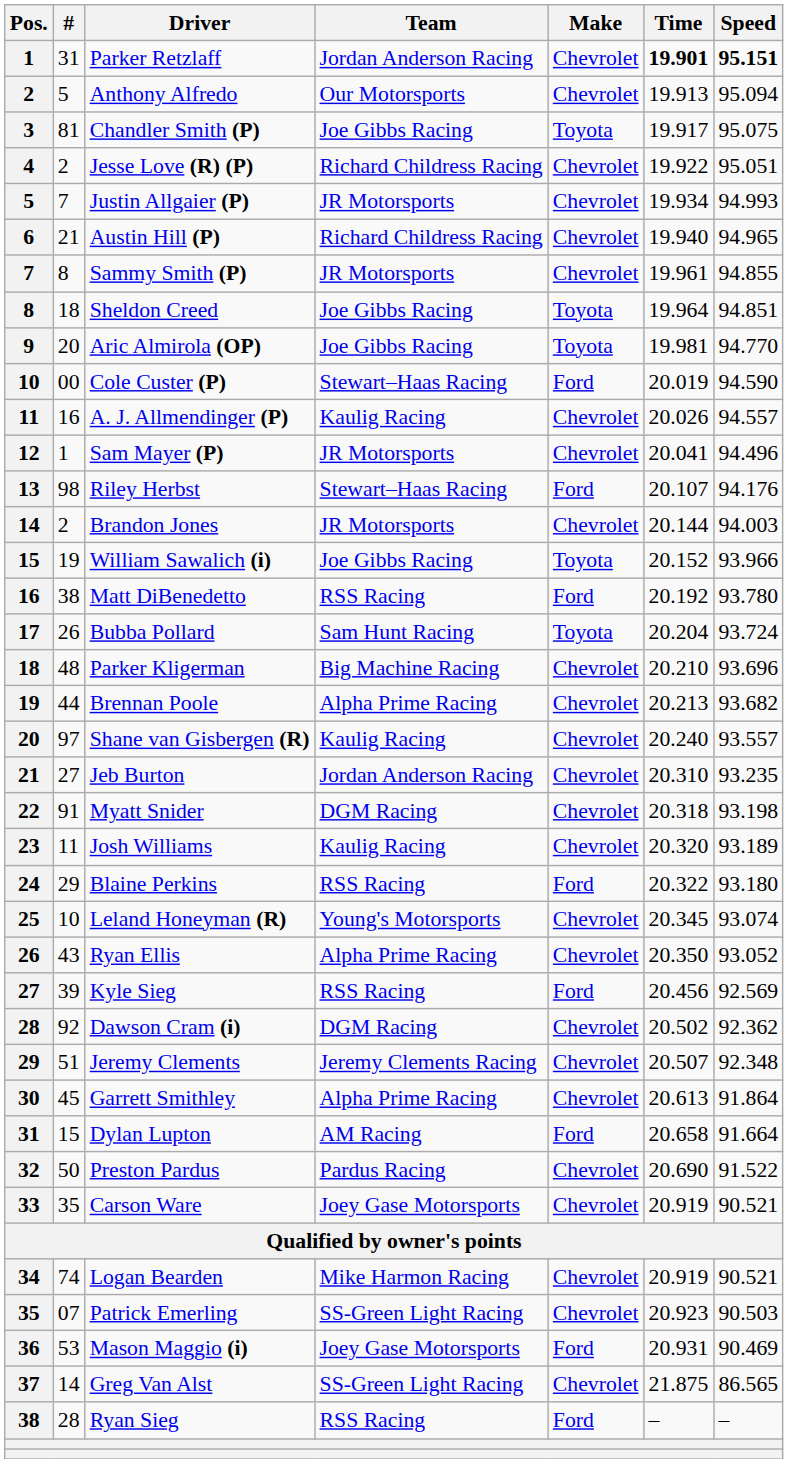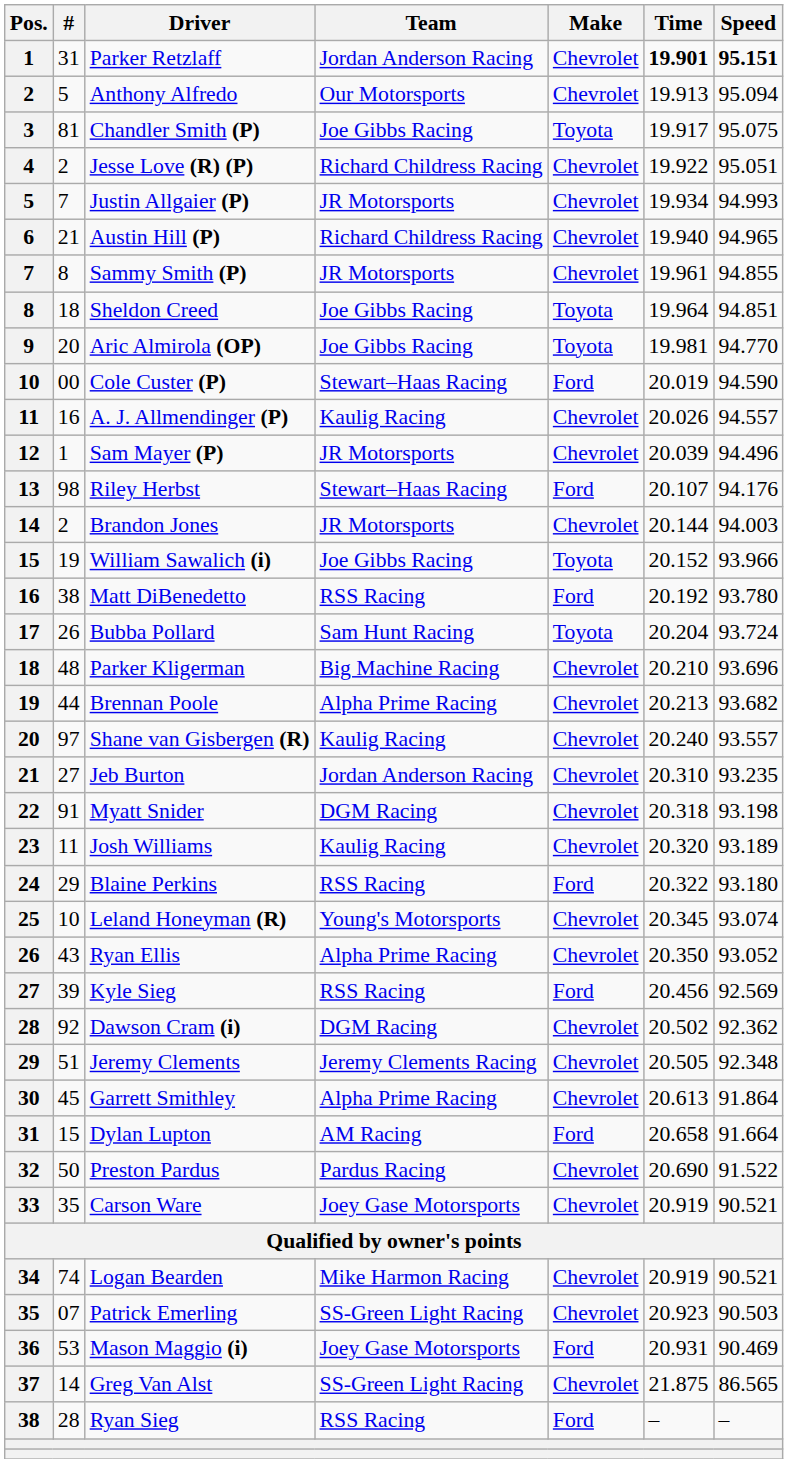Sam Mayer (P) | Time: 20.041 -> 20.039
Jeremy Clements | Time: 20.507 -> 20.505
